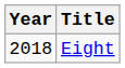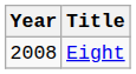Eight | Year: 2018 -> 2008
